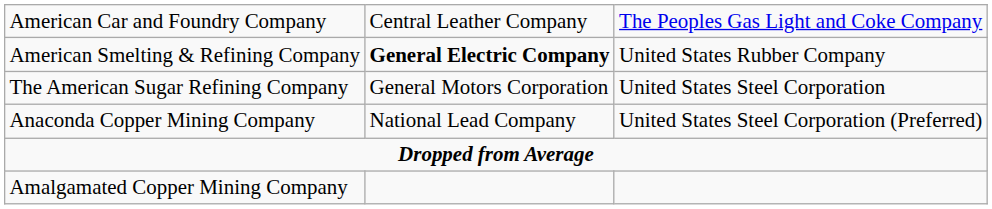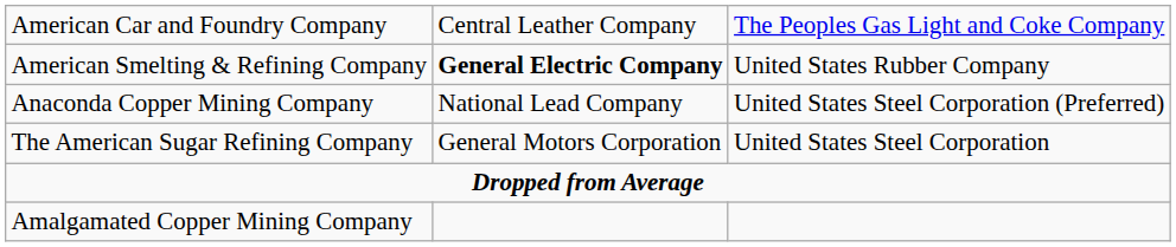rows swapped: The American Sugar Refining Company <-> Anaconda Copper Mining Company
